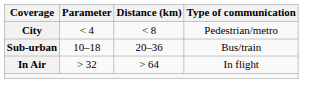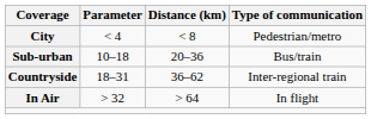+ row: Countryside | 18–31 | 36–62 | Inter-regional train
